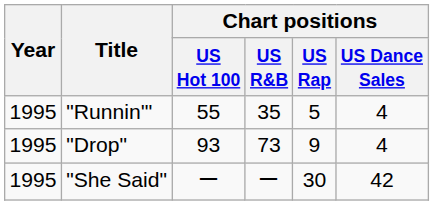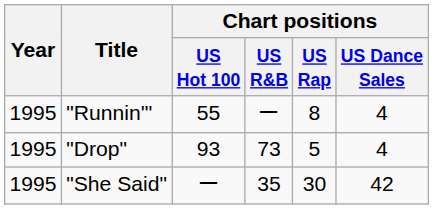"Runnin'" | Chart positions / US R&B: 35 -> ー
"Runnin'" | Chart positions / US Rap: 5 -> 8
"Drop" | Chart positions / US Rap: 9 -> 5
"She Said" | Chart positions / US R&B: ー -> 35
